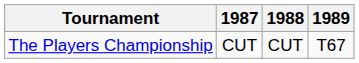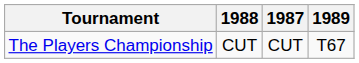columns swapped: 1987 <-> 1988
